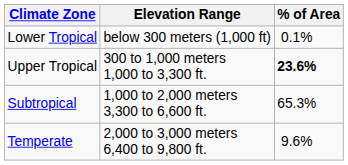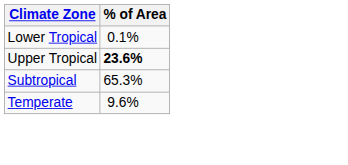- column: Elevation Range | below 300 meters (1,000 ft) | 300 to 1,000 meters 1,000 to 3,300 ft. | 1,000 to 2,000 meters 3,300 to 6,600 ft. | 2,000 to 3,000 meters 6,400 to 9,800 ft.
